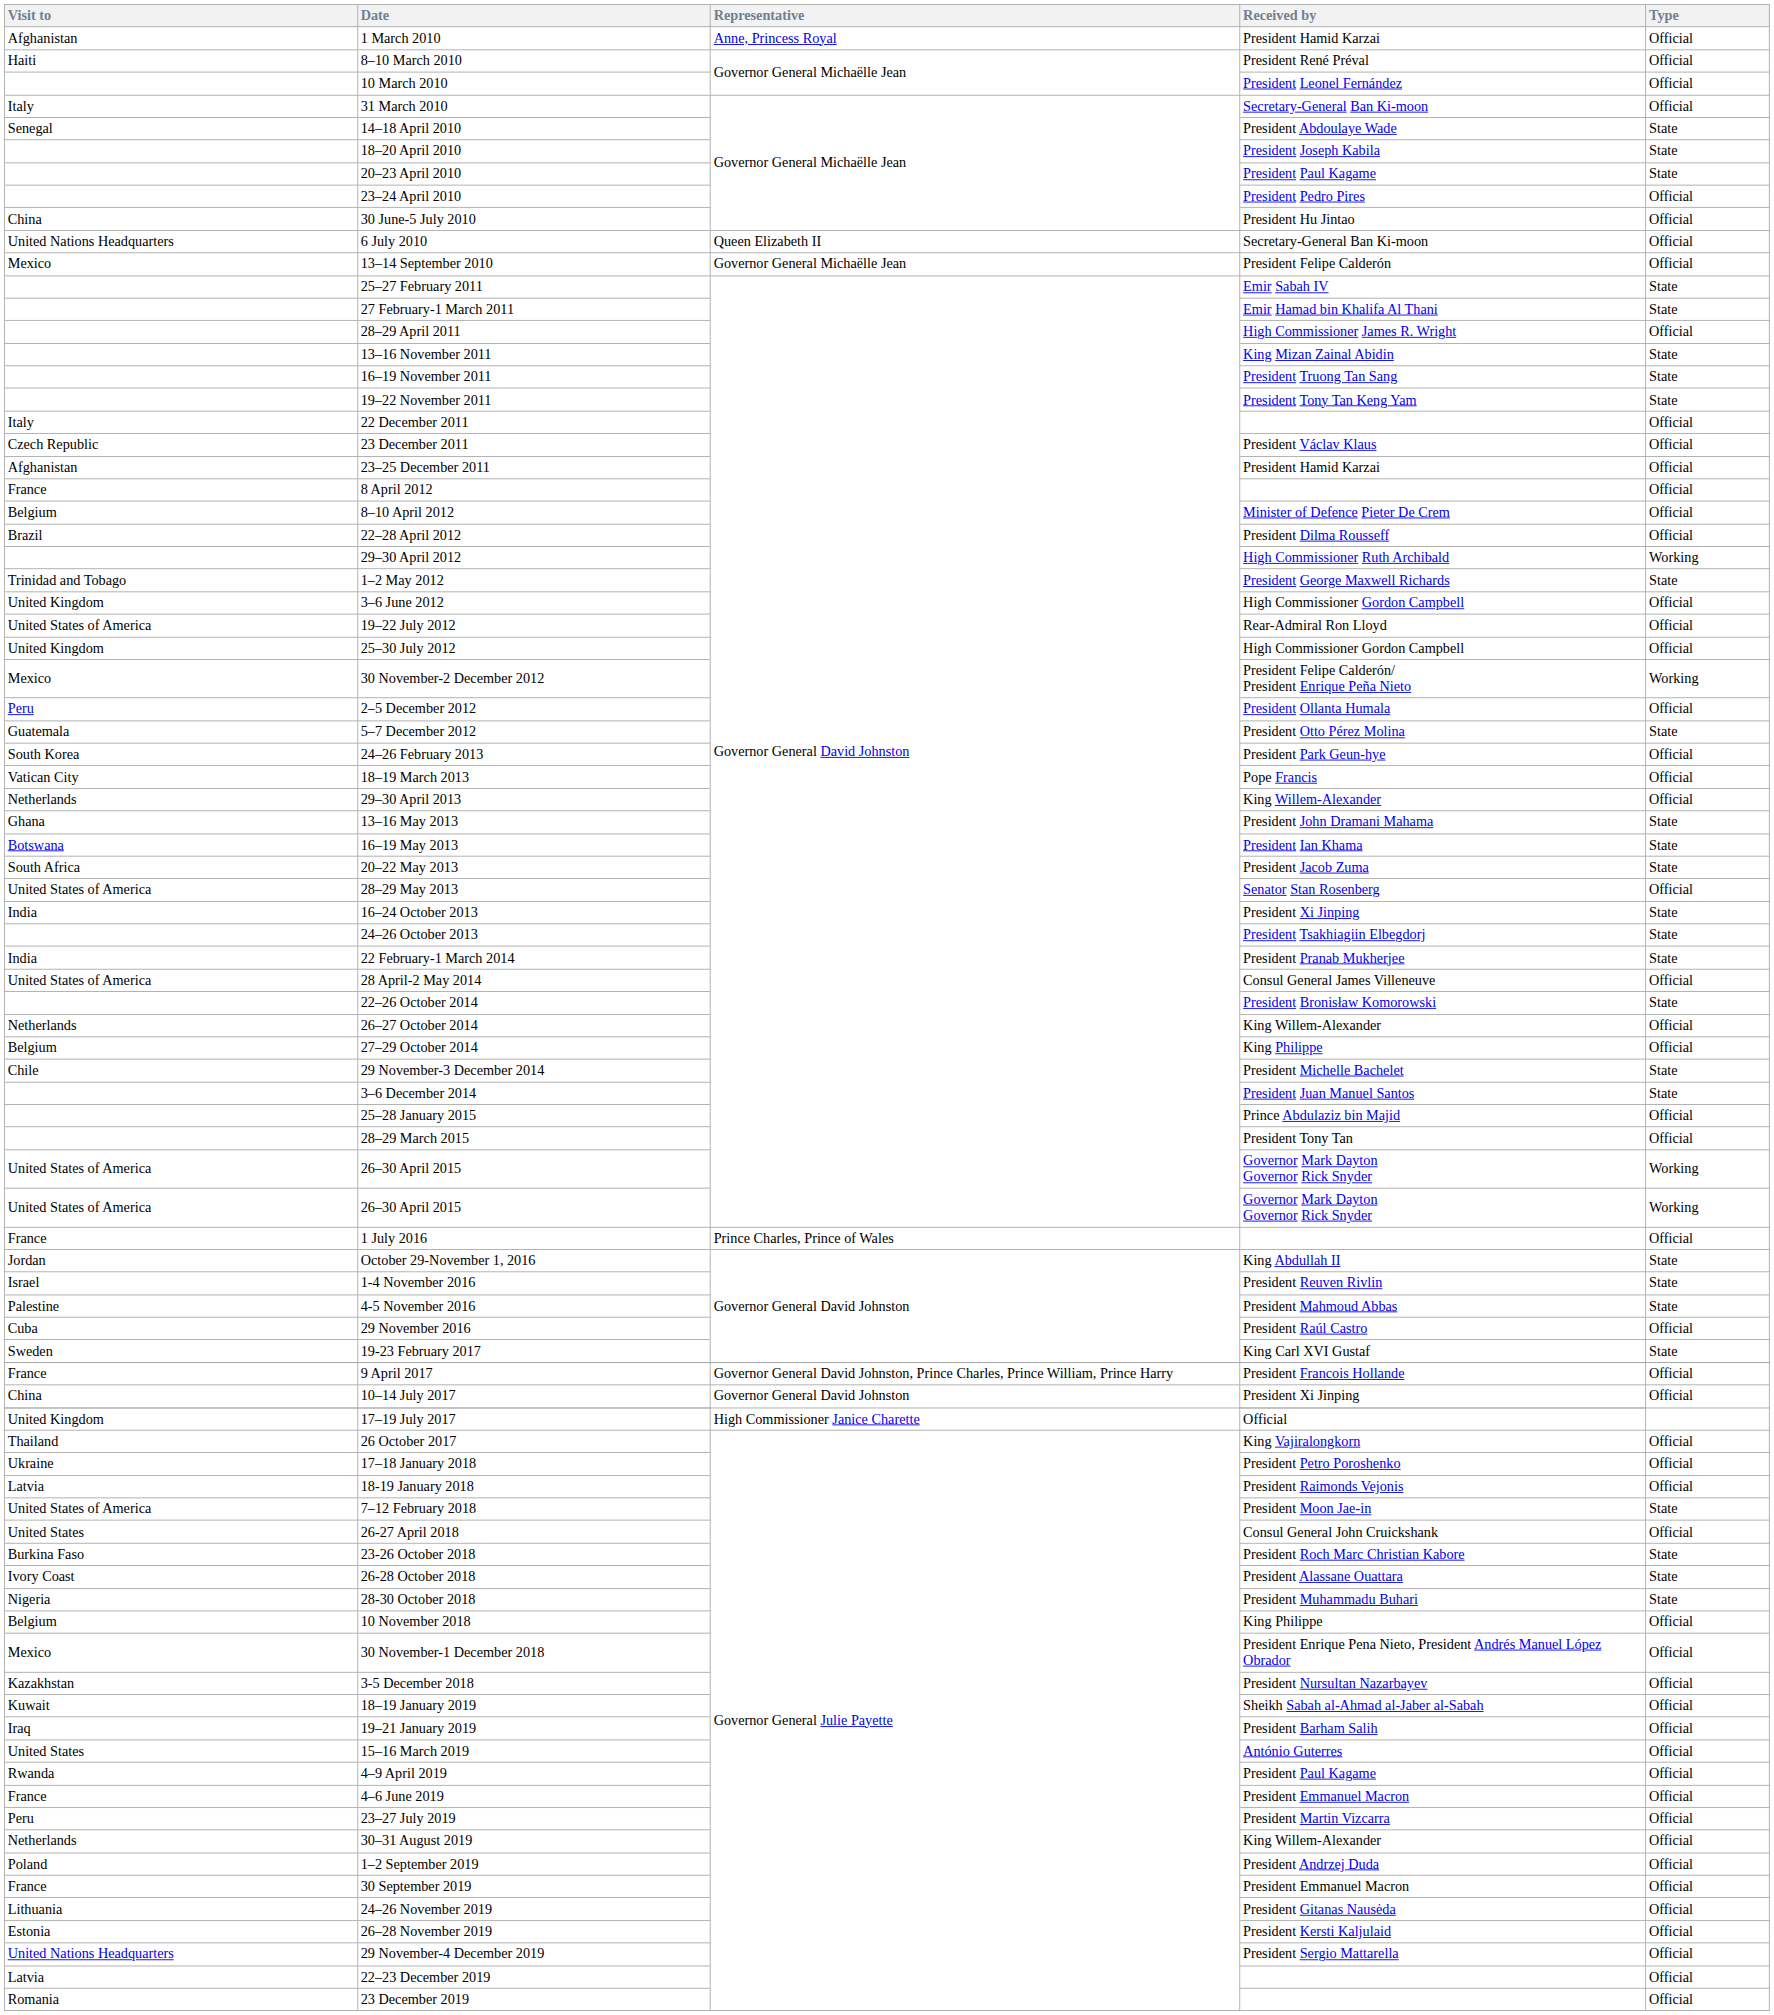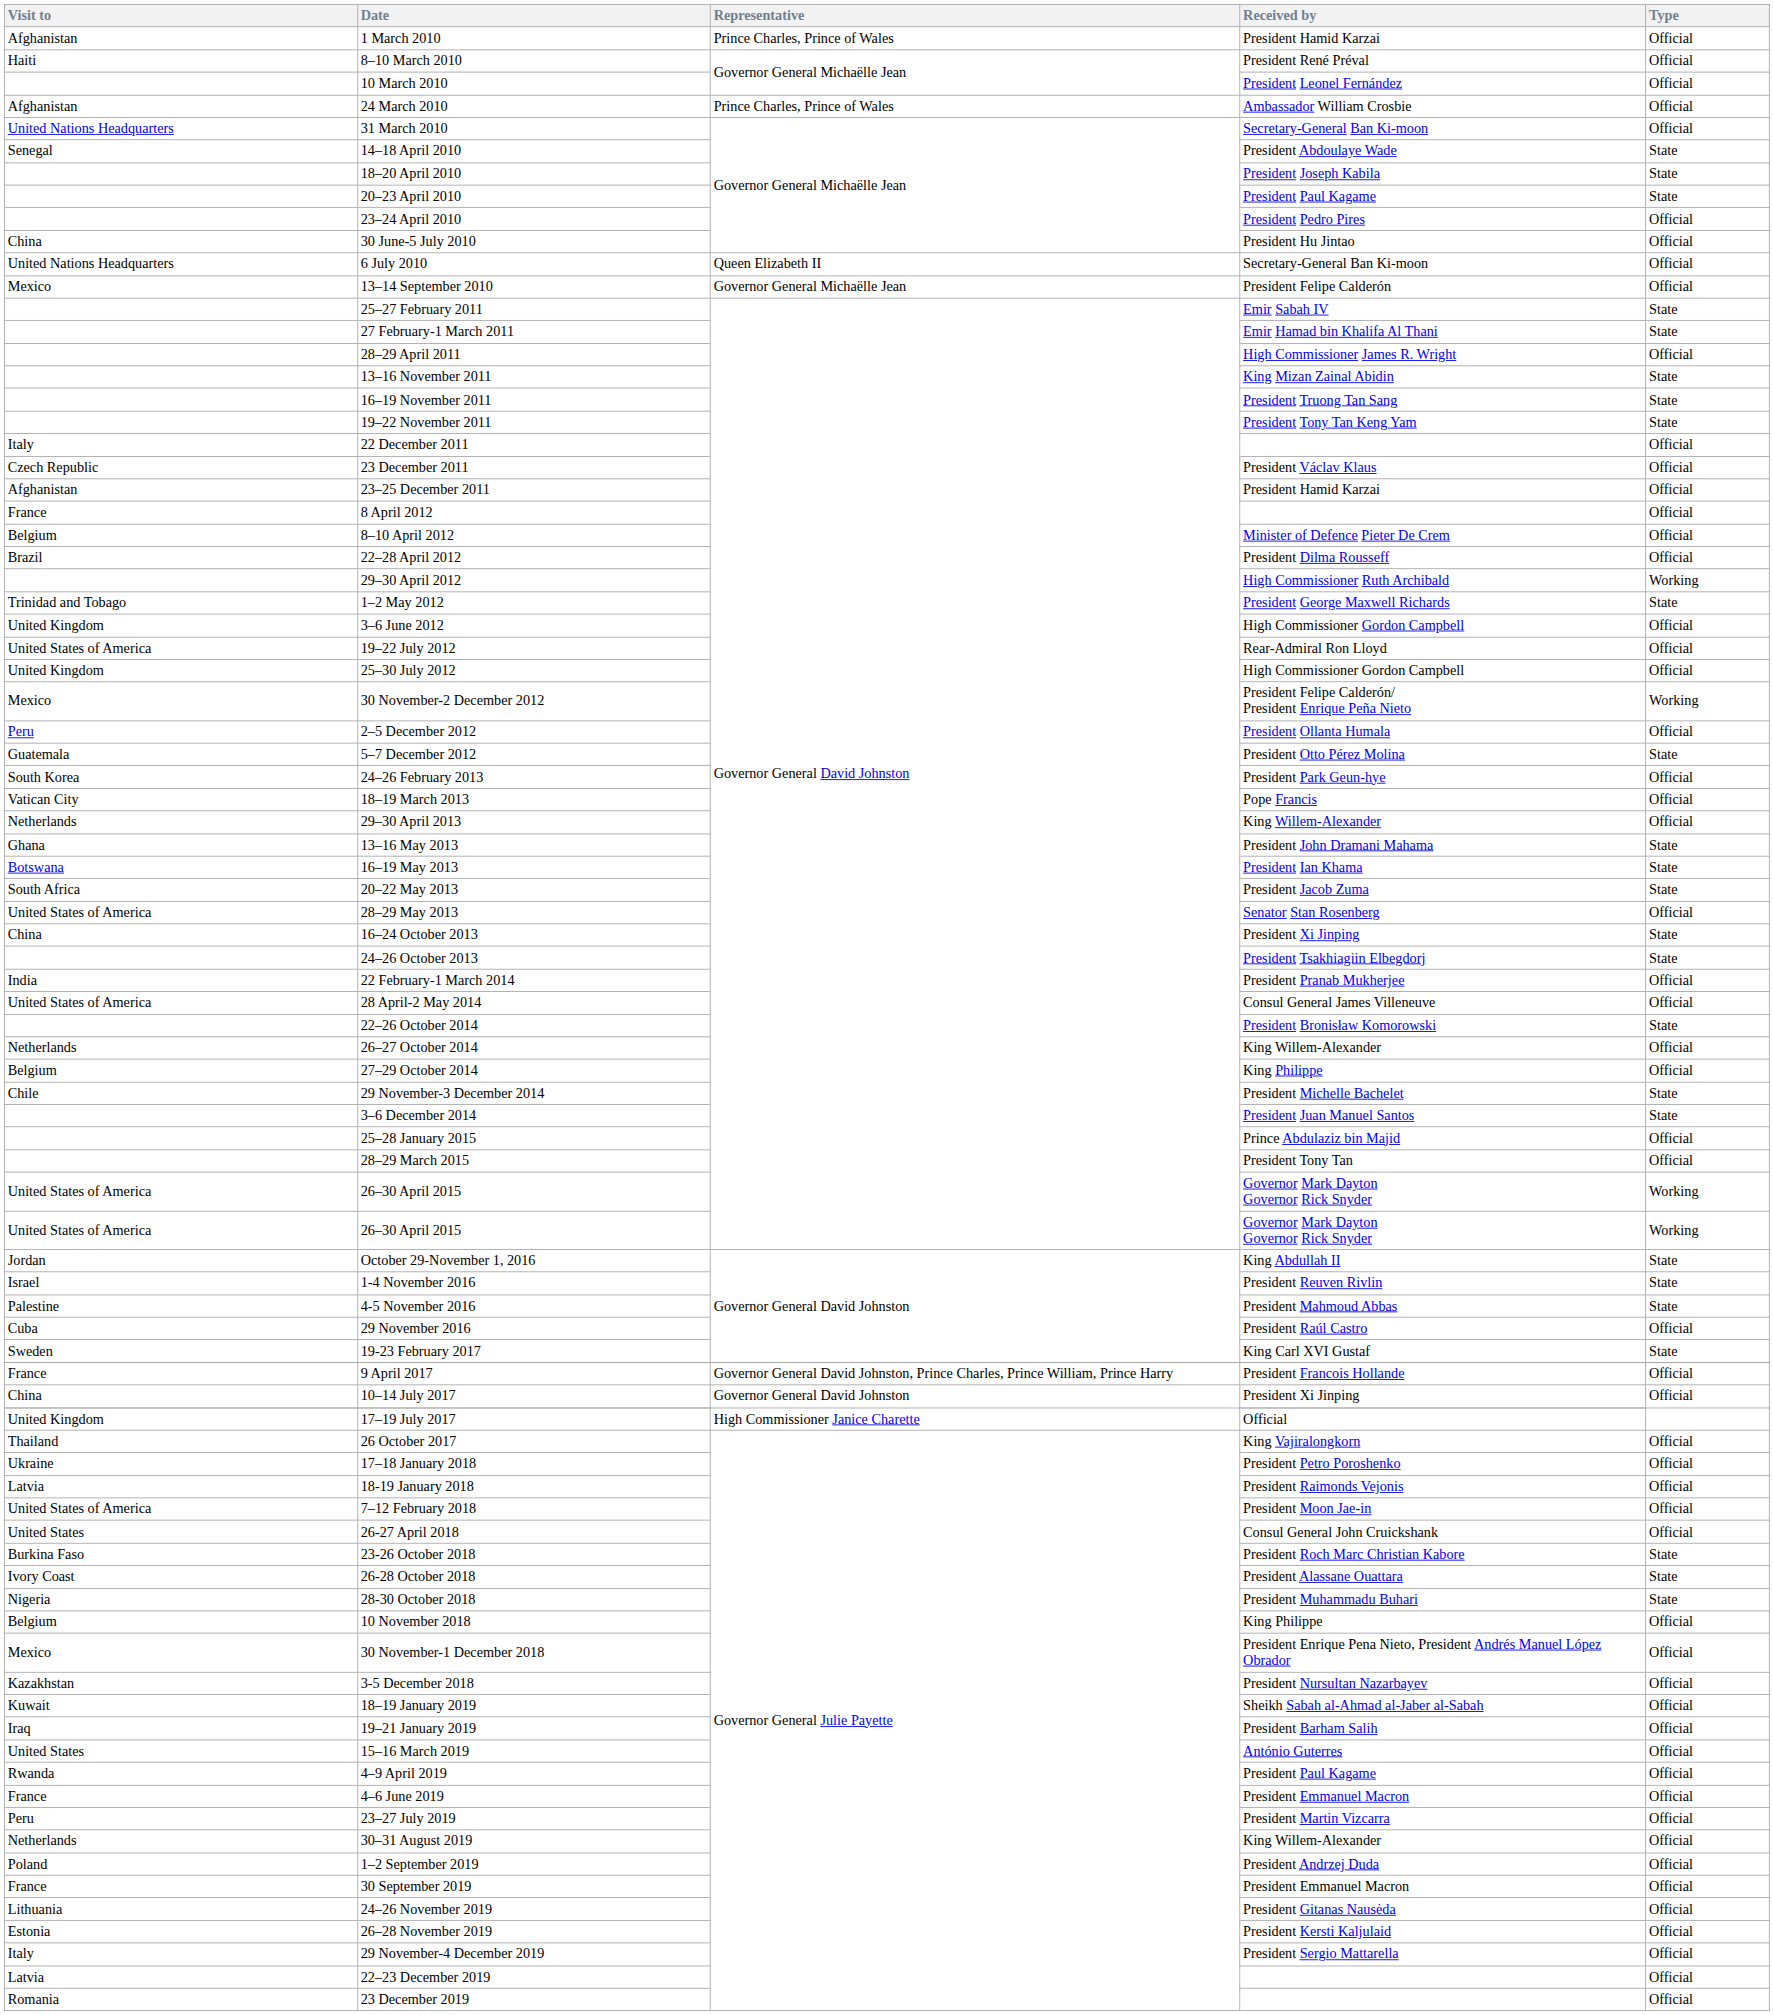1 March 2010 | Representative: Anne, Princess Royal -> Prince Charles, Prince of Wales
+ row: Afghanistan | 24 March 2010 | Prince Charles, Prince of Wales | Ambassador William Crosbie | Official
31 March 2010 | Visit to: Italy -> United Nations Headquarters
16–24 October 2013 | Visit to: India -> China
22 February-1 March 2014 | Type: State -> Official
- row: France | 1 July 2016 | Prince Charles, Prince of Wales | Official
7–12 February 2018 | Type: State -> Official
29 November-4 December 2019 | Visit to: United Nations Headquarters -> Italy
